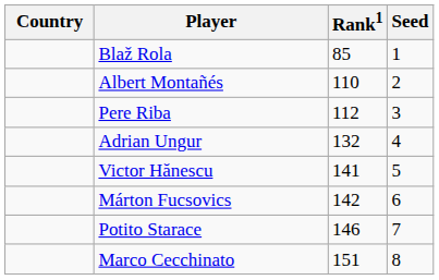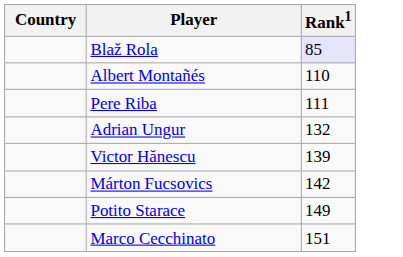- column: Seed | 1 | 2 | 3 | 4 | 5 | 6 | 7 | 8
Blaž Rola | Rank1: no background -> lavender background
Pere Riba | Rank1: 112 -> 111
Victor Hănescu | Rank1: 141 -> 139
Potito Starace | Rank1: 146 -> 149
